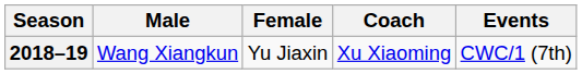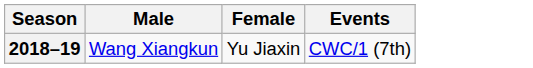- column: Coach | Xu Xiaoming
